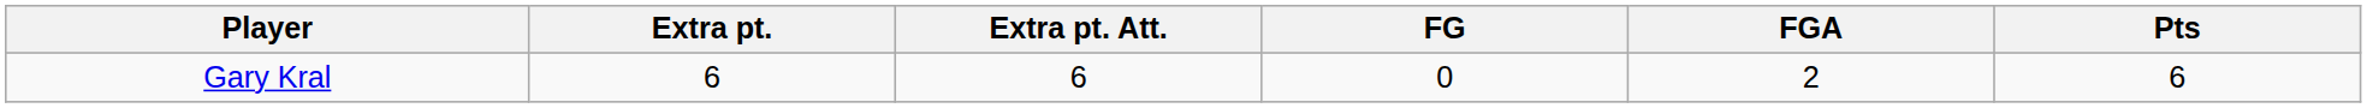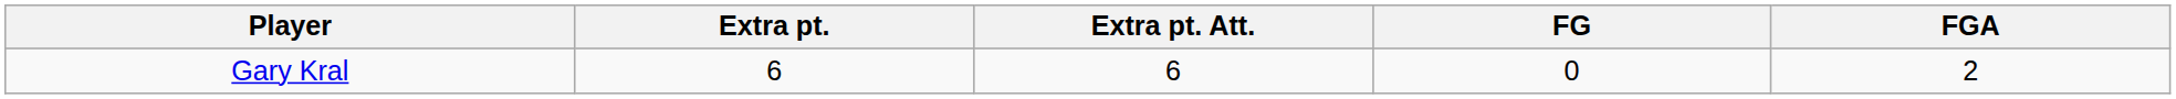- column: Pts | 6
